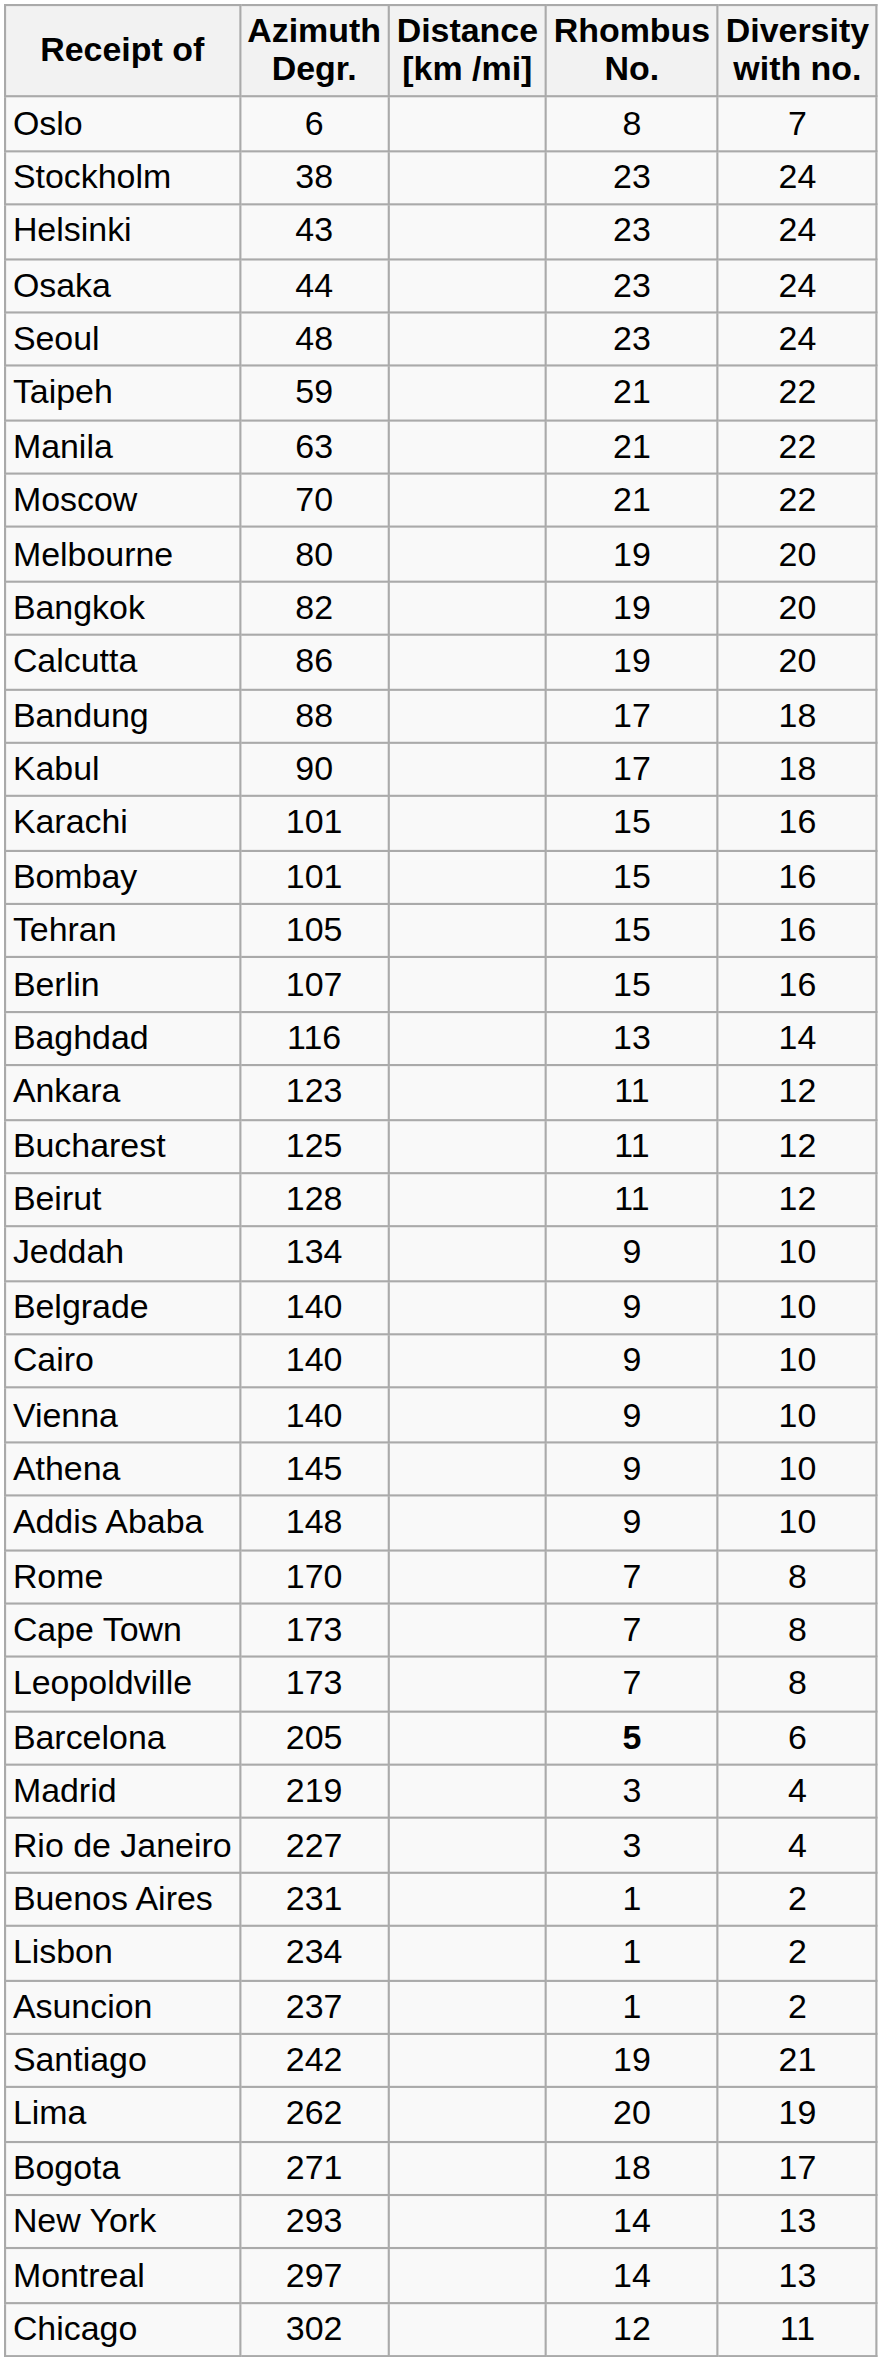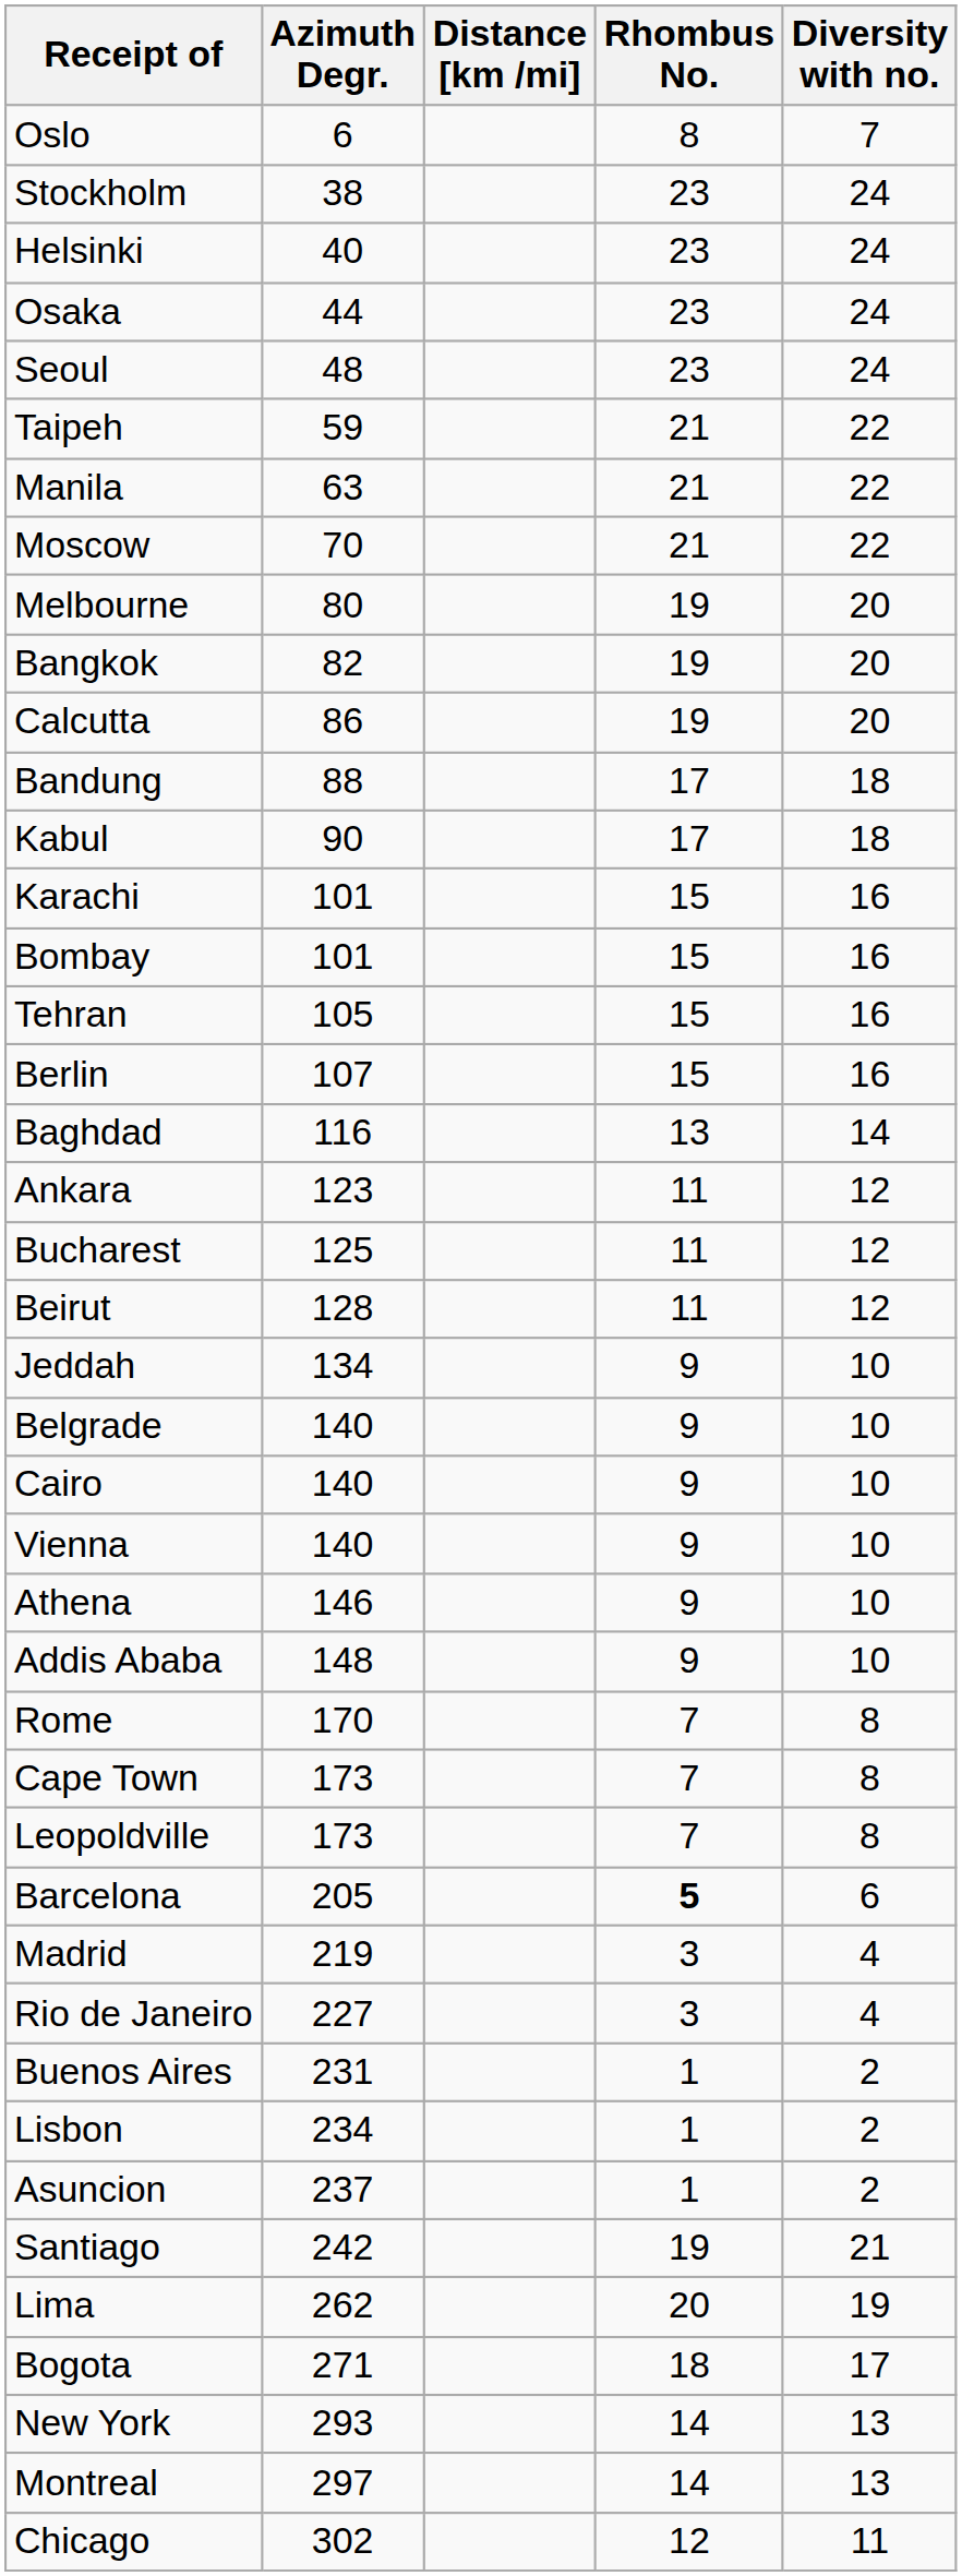Helsinki | Azimuth Degr.: 43 -> 40
Athena | Azimuth Degr.: 145 -> 146
